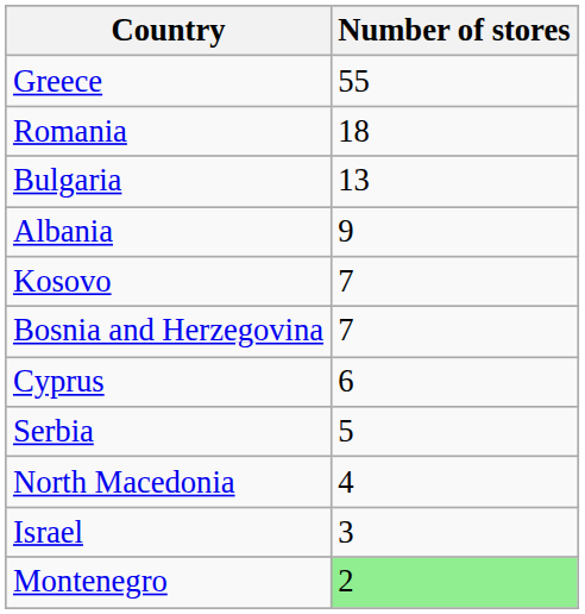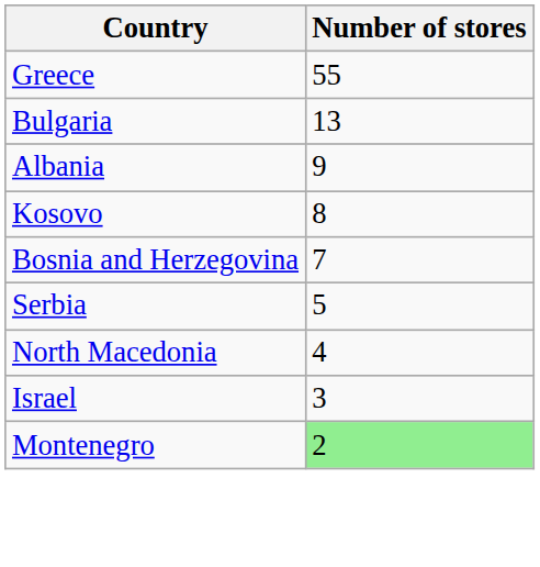- row: Romania | 18
Kosovo | Number of stores: 7 -> 8
- row: Cyprus | 6
